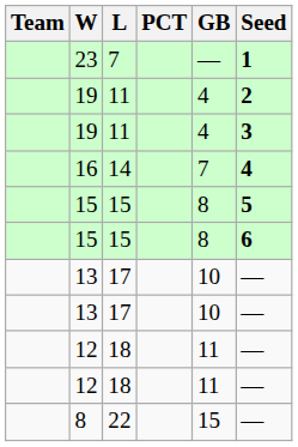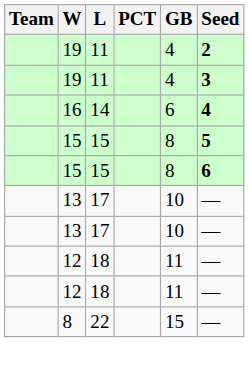- row: 23 | 7 | — | 1
16 | GB: 7 -> 6
